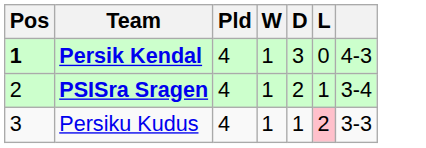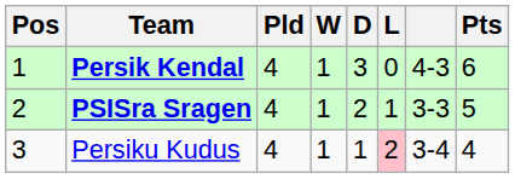+ column: Pts | 6 | 5 | 4
Persik Kendal | Pos: bold -> normal
PSISra Sragen | column 7: 3-4 -> 3-3
Persiku Kudus | column 7: 3-3 -> 3-4
